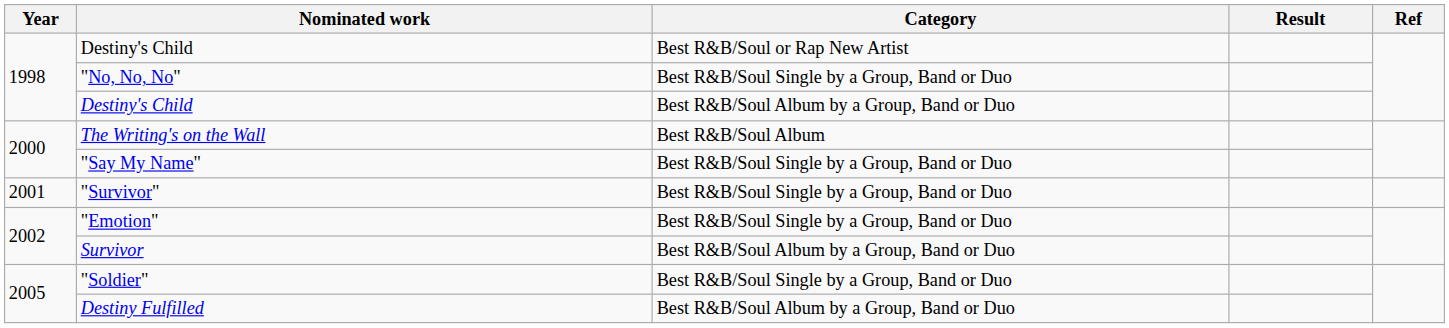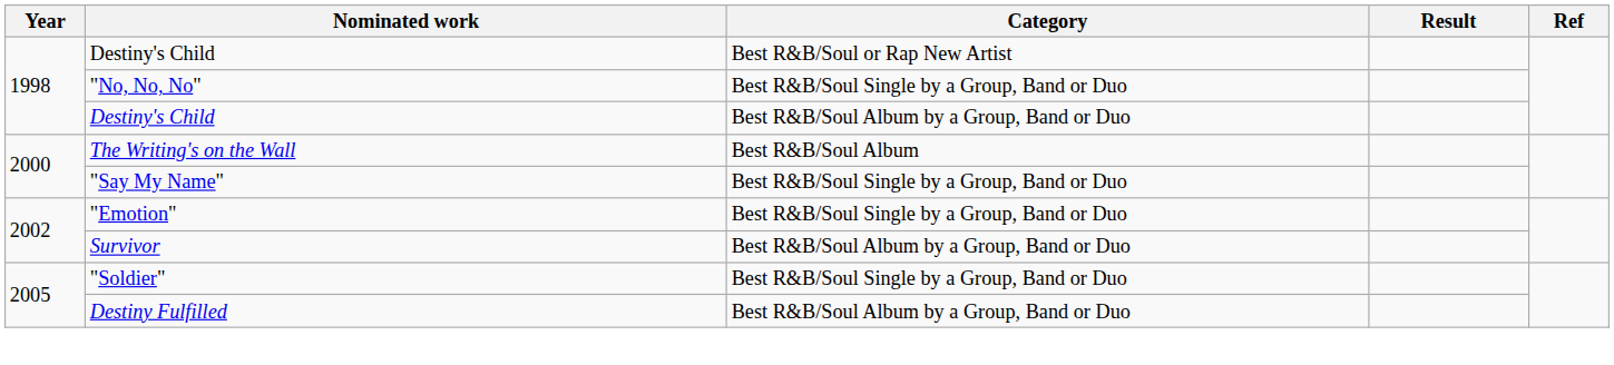- row: 2001 | "Survivor" | Best R&B/Soul Single by a Group, Band or Duo
